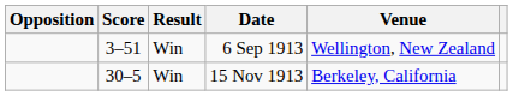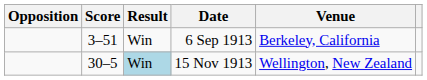6 Sep 1913 | Venue: Wellington, New Zealand -> Berkeley, California
15 Nov 1913 | Result: no background -> lightblue background
15 Nov 1913 | Venue: Berkeley, California -> Wellington, New Zealand
